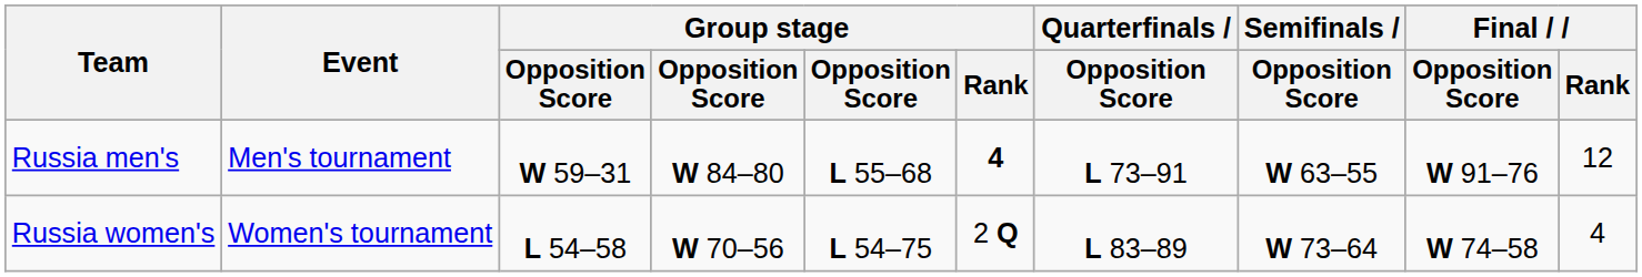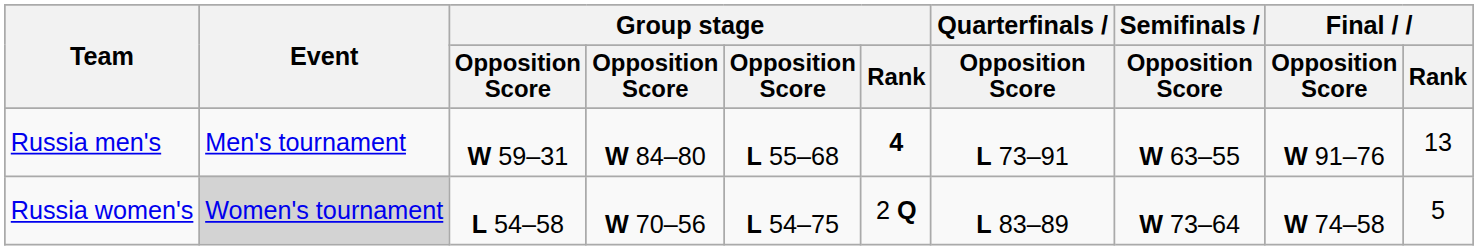Russia men's | Final / Rank: 12 -> 13
Russia women's | Event: no background -> lightgrey background
Russia women's | Final / Rank: 4 -> 5
